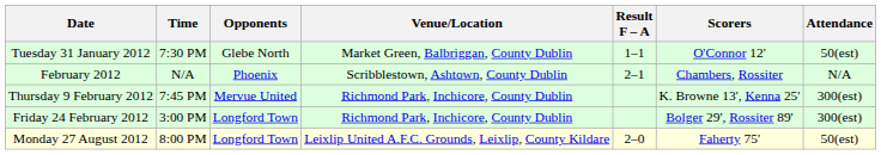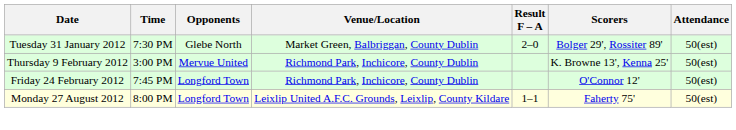Tuesday 31 January 2012 | Result F – A: 1–1 -> 2–0
Tuesday 31 January 2012 | Scorers: O'Connor 12' -> Bolger 29', Rossiter 89'
- row: February 2012 | N/A | Phoenix | Scribblestown, Ashtown, County Dublin | 2–1 | Chambers, Rossiter | N/A
Thursday 9 February 2012 | Time: 7:45 PM -> 3:00 PM
Thursday 9 February 2012 | Attendance: 300(est) -> 50(est)
Friday 24 February 2012 | Time: 3:00 PM -> 7:45 PM
Friday 24 February 2012 | Scorers: Bolger 29', Rossiter 89' -> O'Connor 12'
Friday 24 February 2012 | Attendance: 300(est) -> 50(est)
Monday 27 August 2012 | Result F – A: 2–0 -> 1–1
